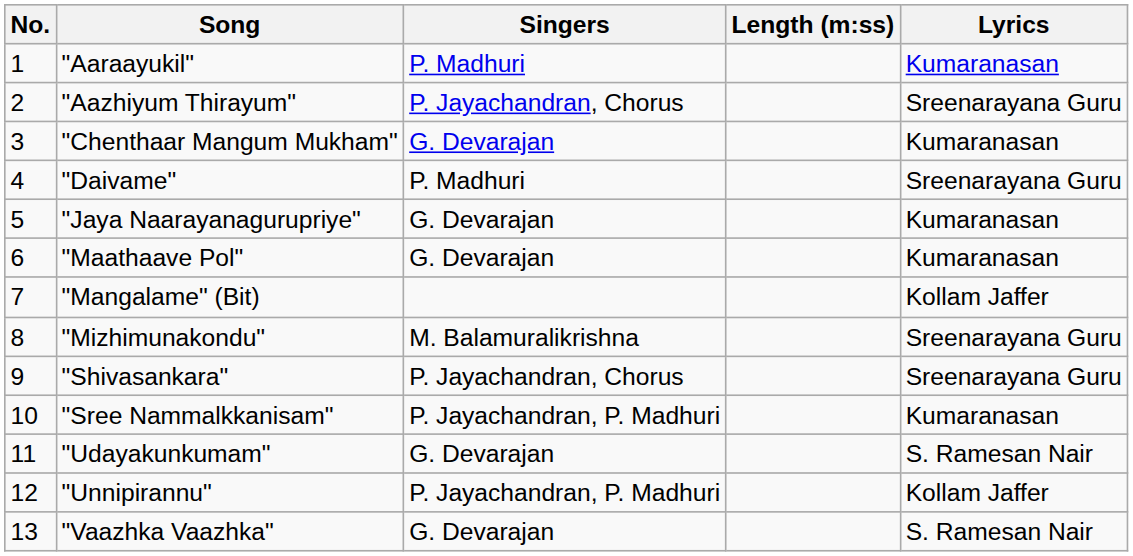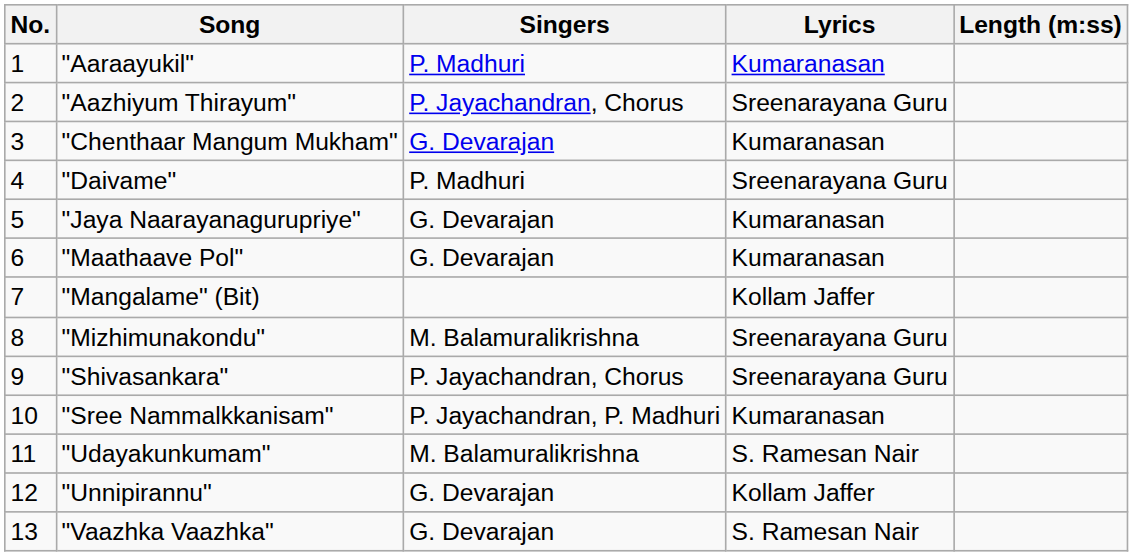columns swapped: Lyrics <-> Length (m:ss)
"Udayakunkumam" | Singers: G. Devarajan -> M. Balamuralikrishna
"Unnipirannu" | Singers: P. Jayachandran, P. Madhuri -> G. Devarajan
